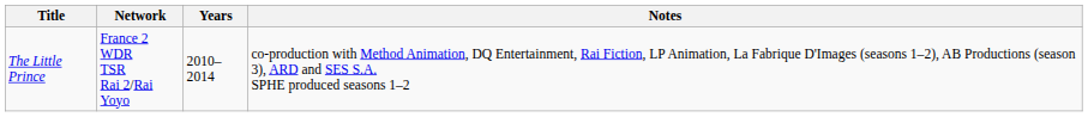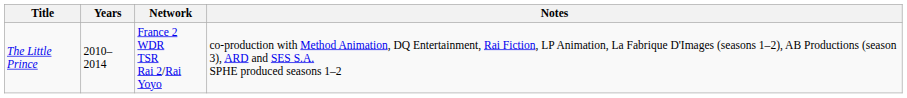columns swapped: Years <-> Network
